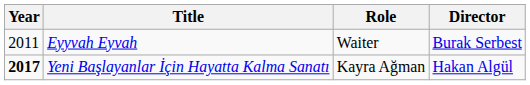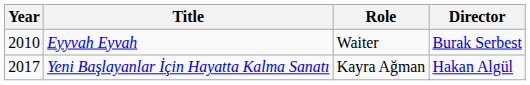Eyyvah Eyvah | Year: 2011 -> 2010
Yeni Başlayanlar İçin Hayatta Kalma Sanatı | Year: bold -> normal
